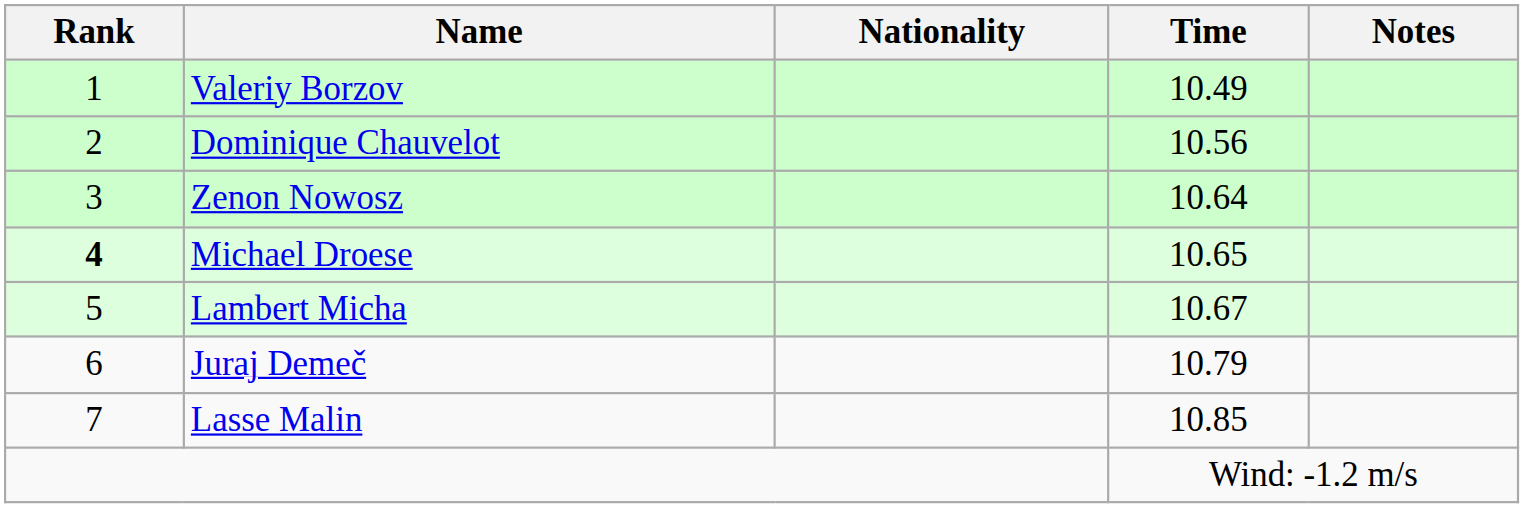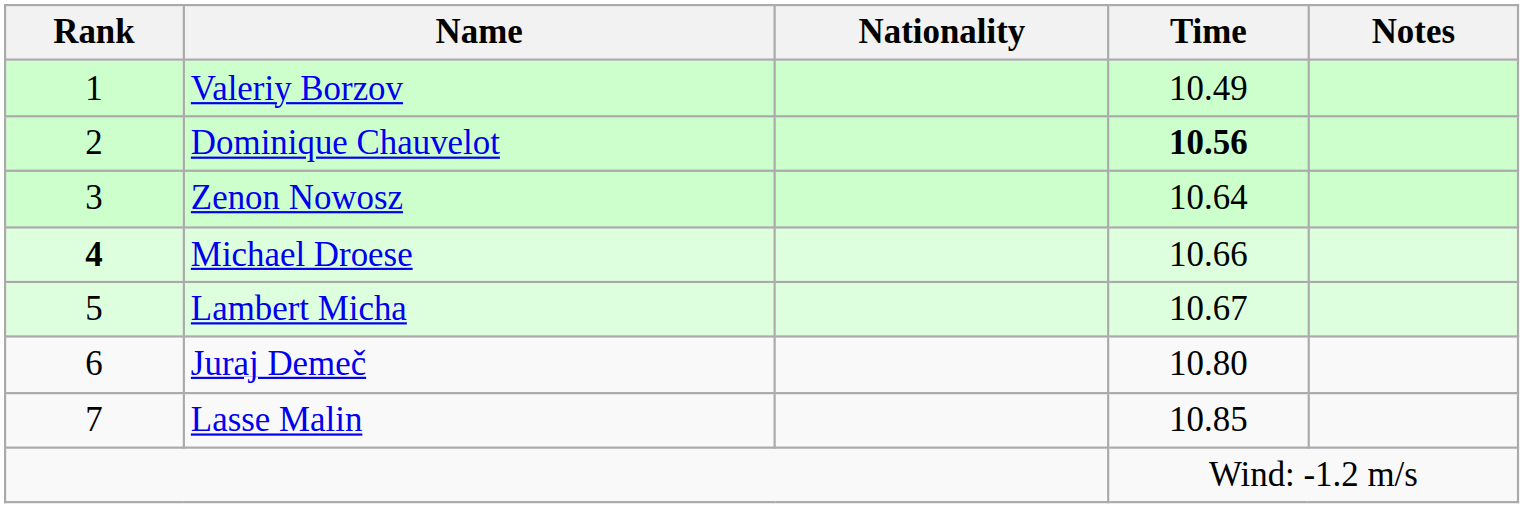Dominique Chauvelot | Time: normal -> bold
Michael Droese | Time: 10.65 -> 10.66
Juraj Demeč | Time: 10.79 -> 10.80
